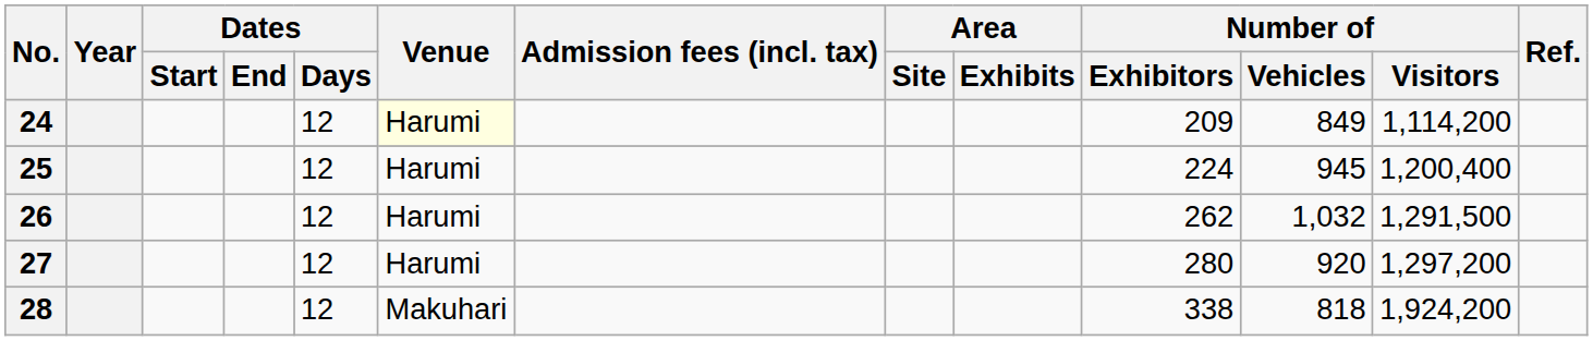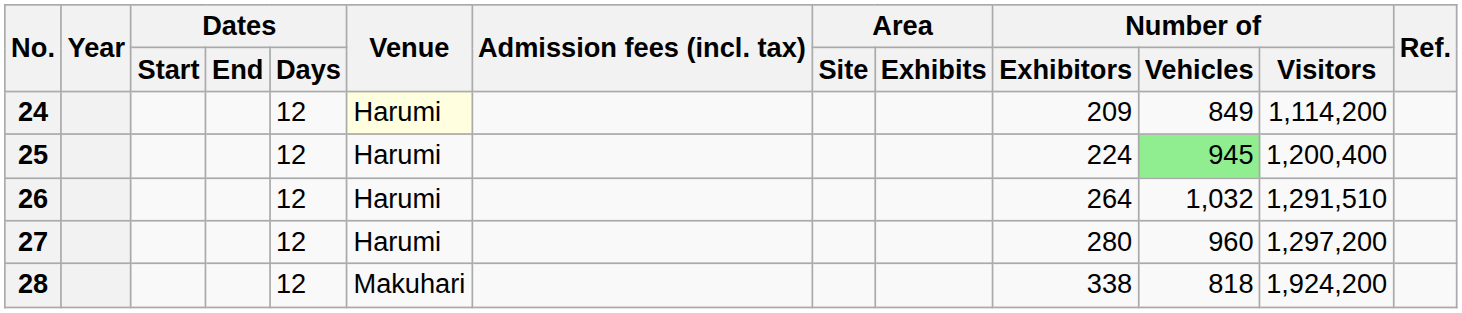25 | Number of / Vehicles: no background -> lightgreen background
26 | Number of / Exhibitors: 262 -> 264
26 | Number of / Visitors: 1,291,500 -> 1,291,510
27 | Number of / Vehicles: 920 -> 960
